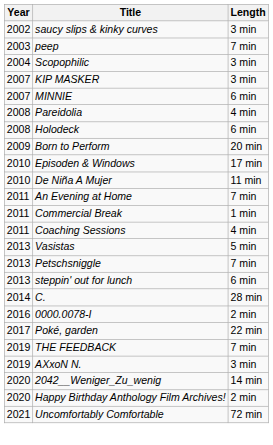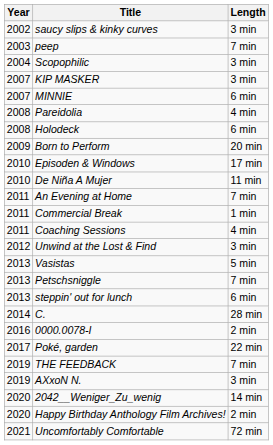+ row: 2012 | Unwind at the Lost & Find | 3 min
